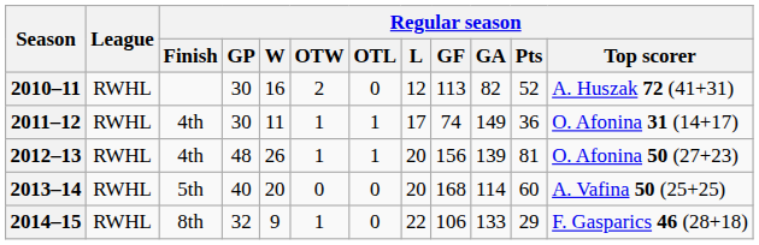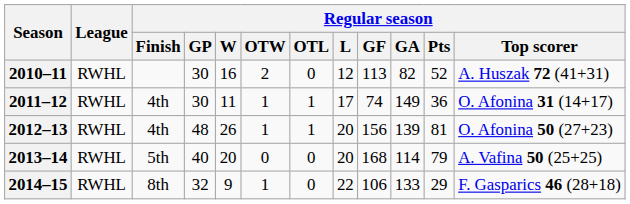2013–14 | Regular season / Pts: 60 -> 79
